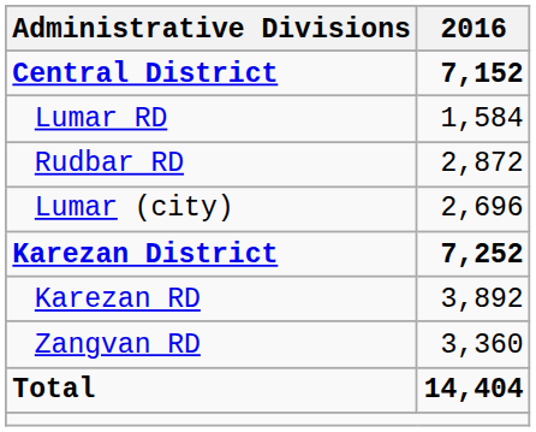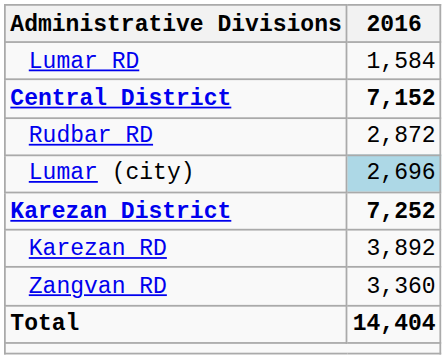rows swapped: Central District <-> Lumar RD
Lumar (city) | 2016: no background -> lightblue background
